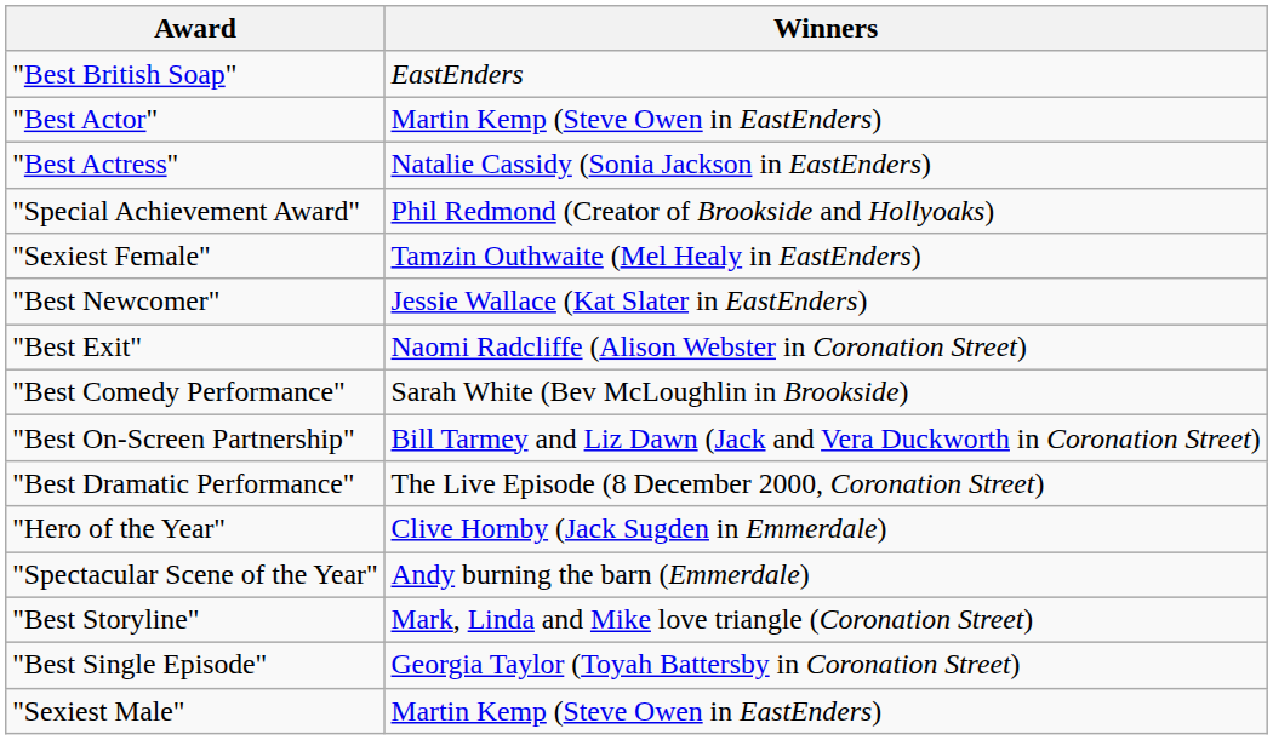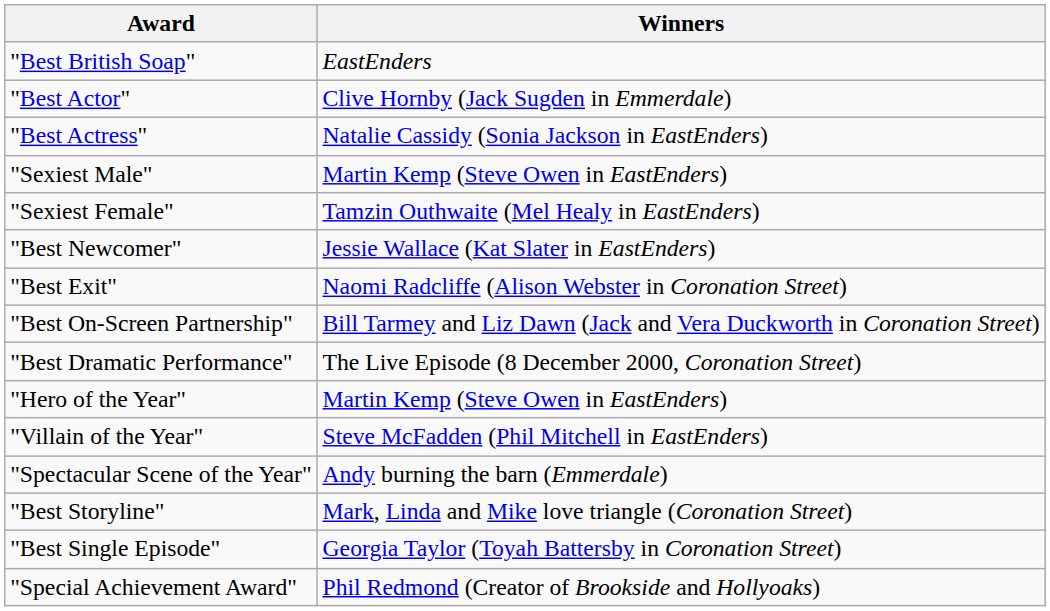"Best Actor" | Winners: Martin Kemp (Steve Owen in EastEnders) -> Clive Hornby (Jack Sugden in Emmerdale)
rows swapped: "Sexiest Male" <-> "Special Achievement Award"
- row: "Best Comedy Performance" | Sarah White (Bev McLoughlin in Brookside)
"Hero of the Year" | Winners: Clive Hornby (Jack Sugden in Emmerdale) -> Martin Kemp (Steve Owen in EastEnders)
+ row: "Villain of the Year" | Steve McFadden (Phil Mitchell in EastEnders)
